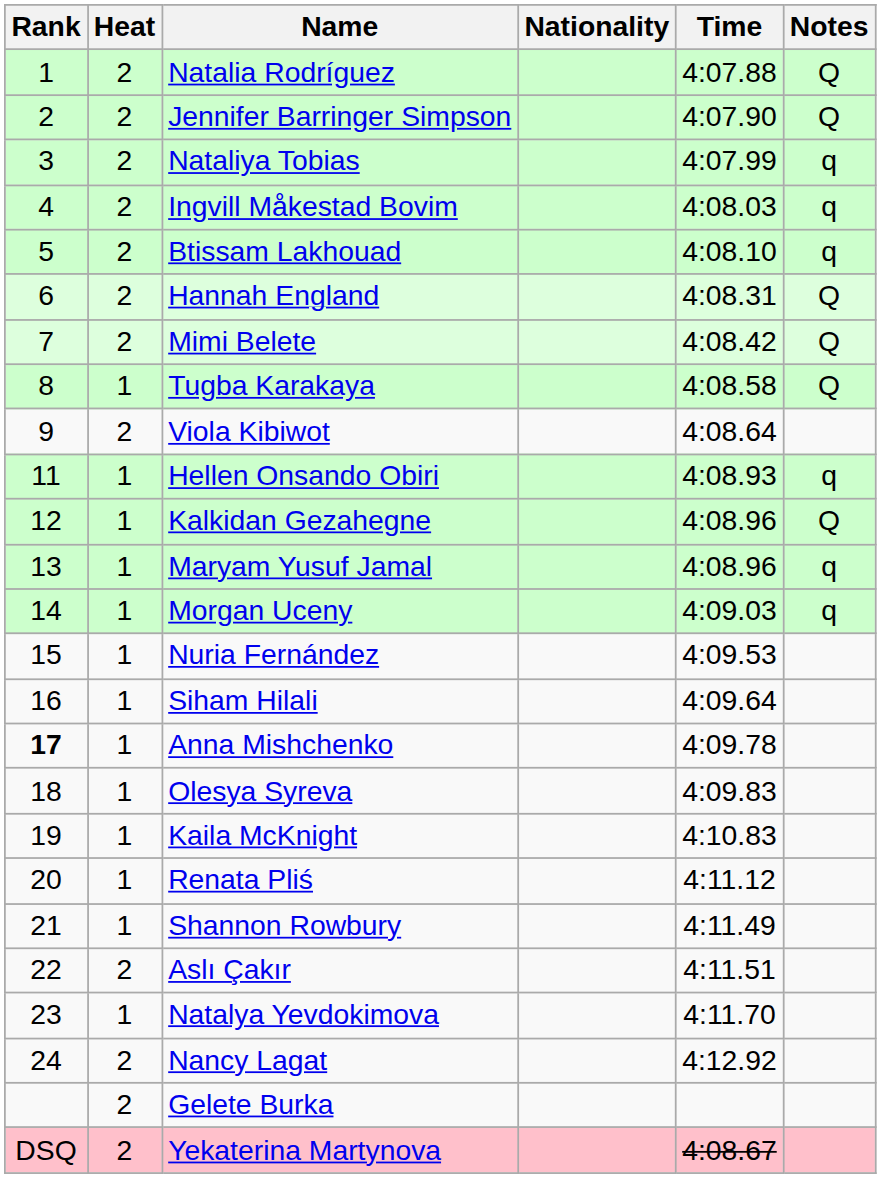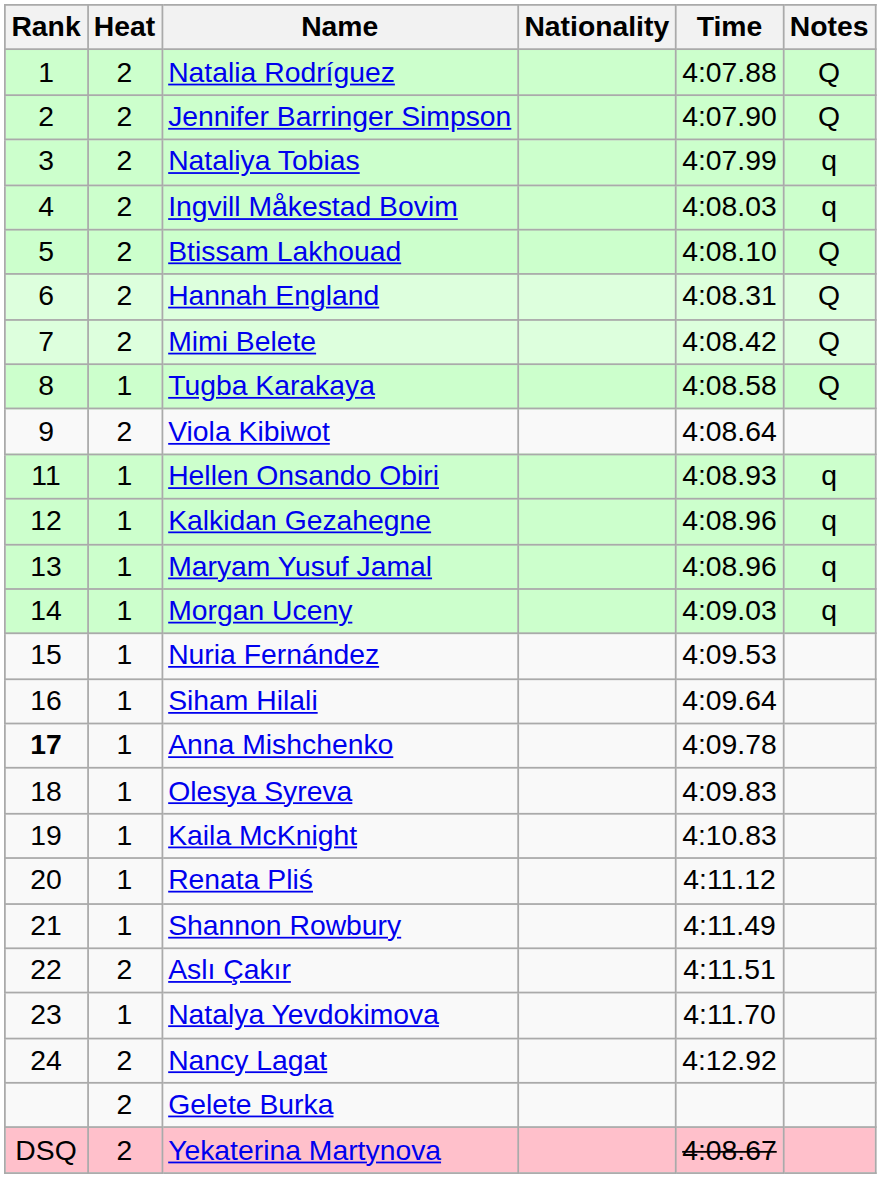Btissam Lakhouad | Notes: q -> Q
Kalkidan Gezahegne | Notes: Q -> q
